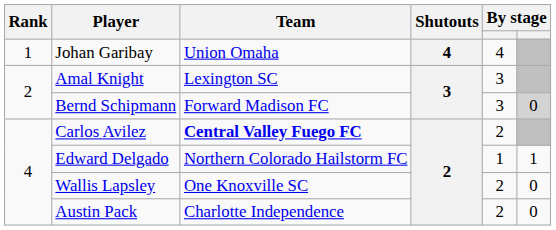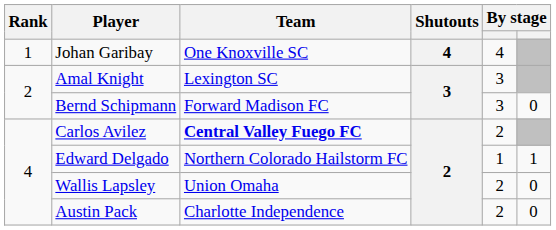Johan Garibay | Team: Union Omaha -> One Knoxville SC
Bernd Schipmann | column 6: lightgrey background -> no background
Wallis Lapsley | Team: One Knoxville SC -> Union Omaha
